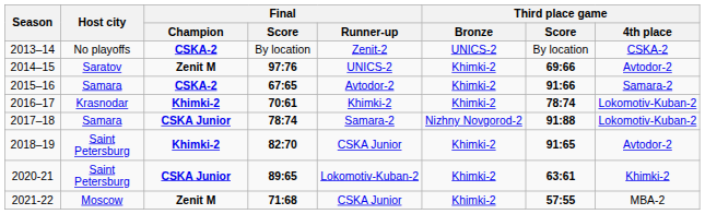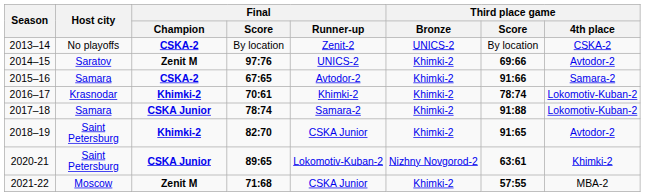2017–18 | Third place game / Bronze: Nizhny Novgorod-2 -> Khimki-2
2020-21 | Third place game / Bronze: Khimki-2 -> Nizhny Novgorod-2
